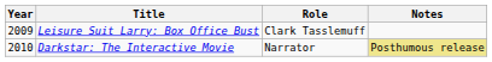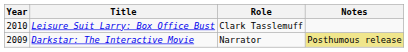Leisure Suit Larry: Box Office Bust | Year: 2009 -> 2010
Darkstar: The Interactive Movie | Year: 2010 -> 2009
